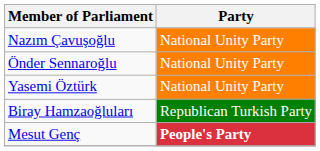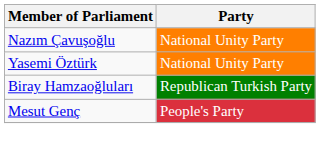- row: Önder Sennaroğlu | National Unity Party
Mesut Genç | Party: bold -> normal
